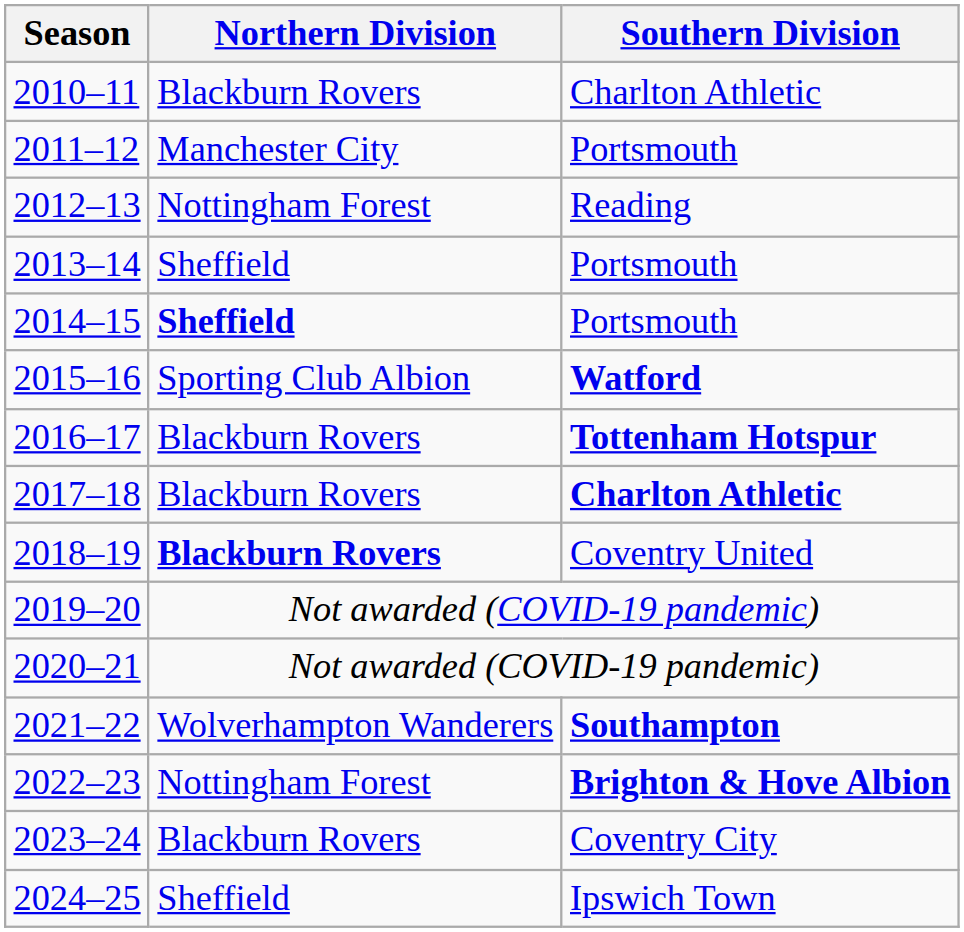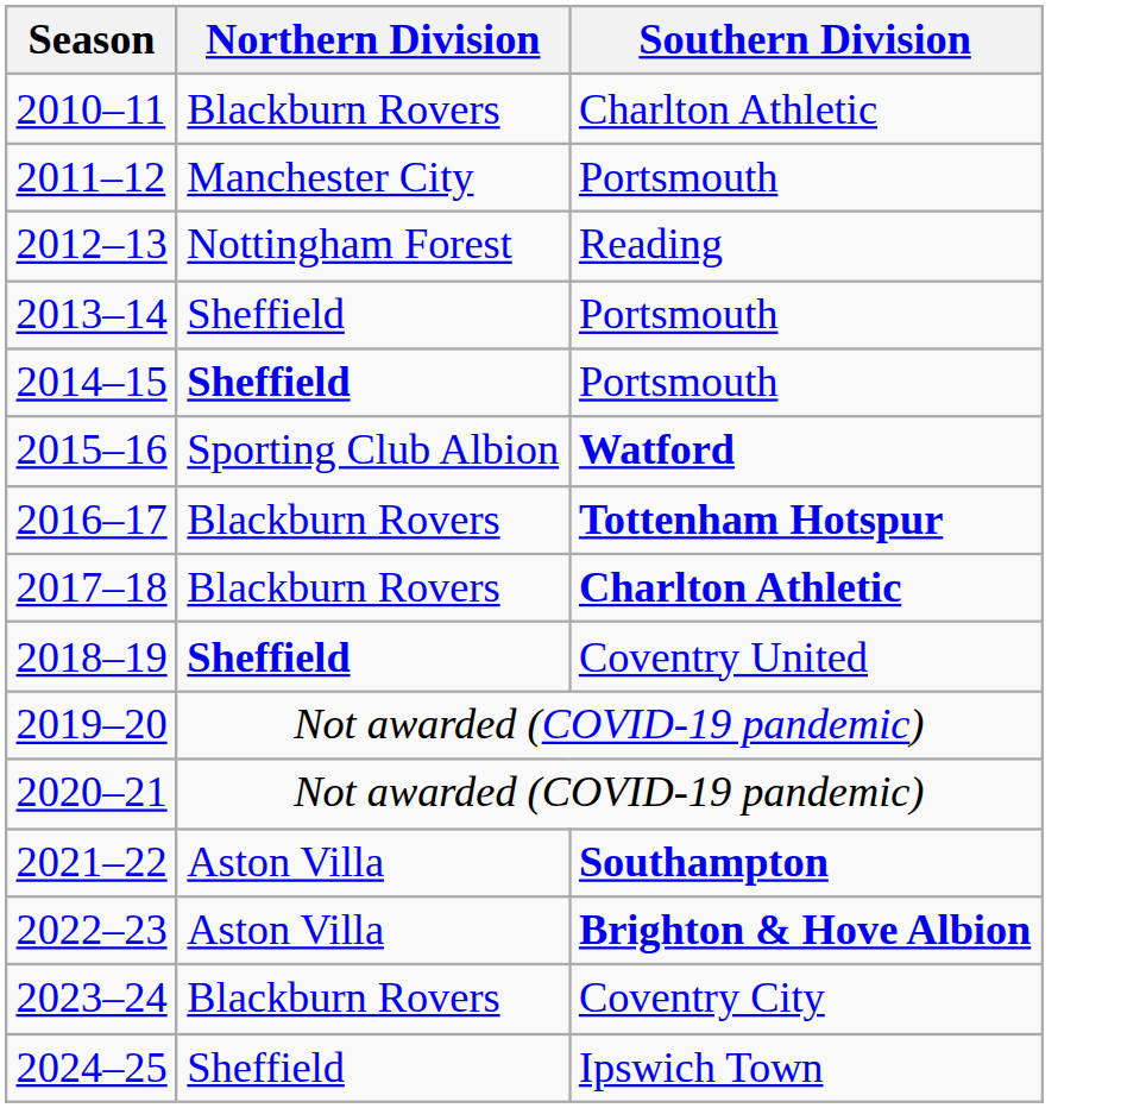2018–19 | Northern Division: Blackburn Rovers -> Sheffield
2021–22 | Northern Division: Wolverhampton Wanderers -> Aston Villa
2022–23 | Northern Division: Nottingham Forest -> Aston Villa
